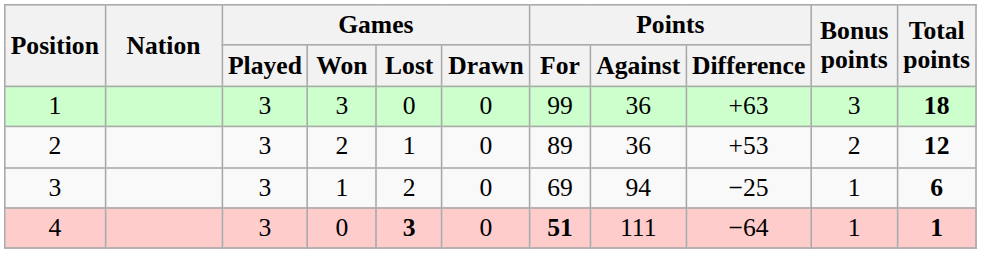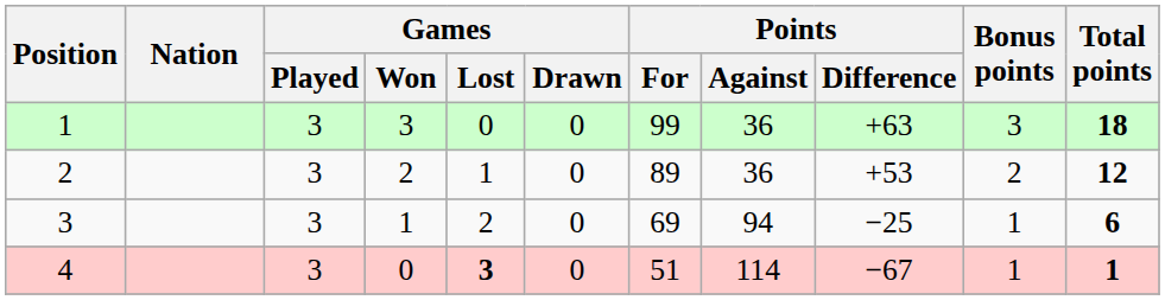4 | Points / For: bold -> normal
4 | Points / Against: 111 -> 114
4 | Points / Difference: −64 -> −67
